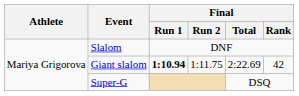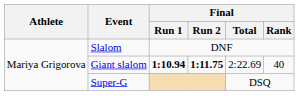Giant slalom | Final / Run 2: normal -> bold
Giant slalom | Final / Rank: 42 -> 40
